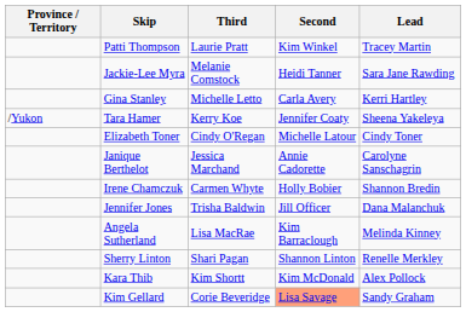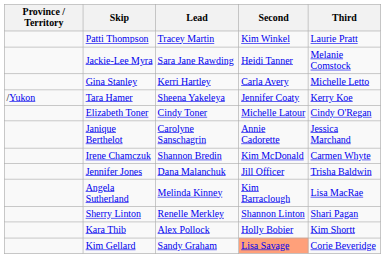columns swapped: Third <-> Lead
Irene Chamczuk | Second: Holly Bobier -> Kim McDonald
Kara Thib | Second: Kim McDonald -> Holly Bobier
